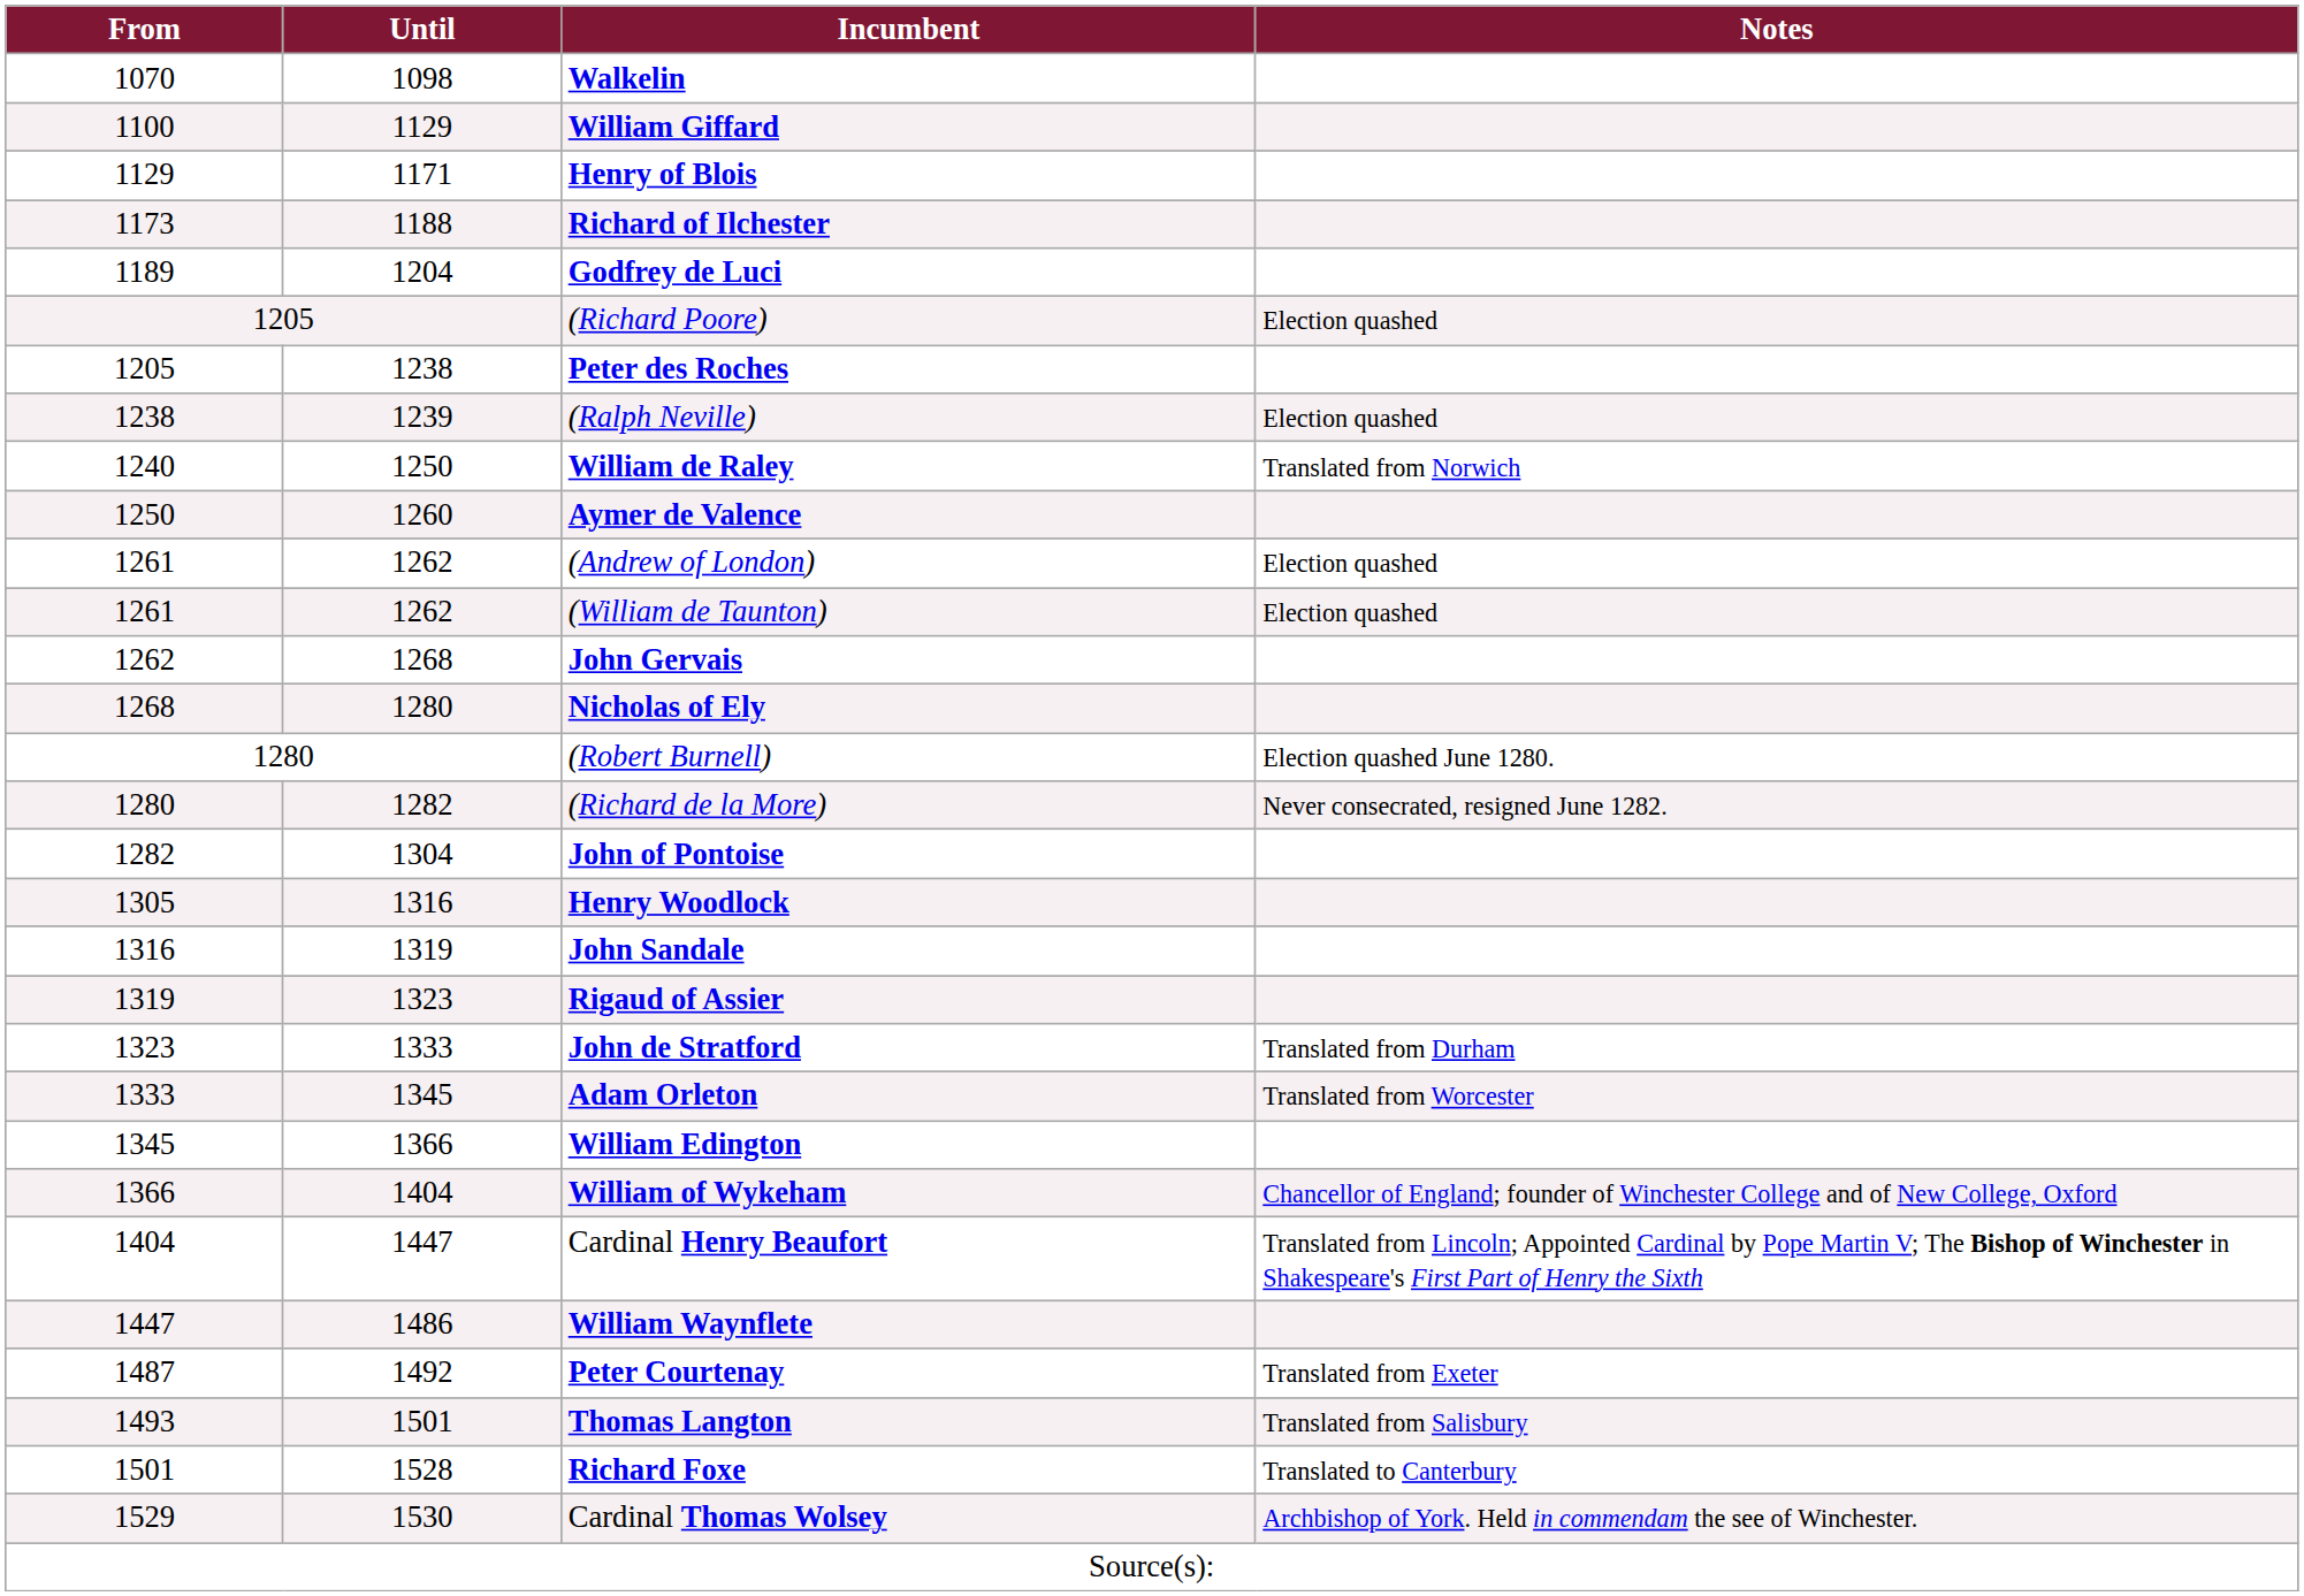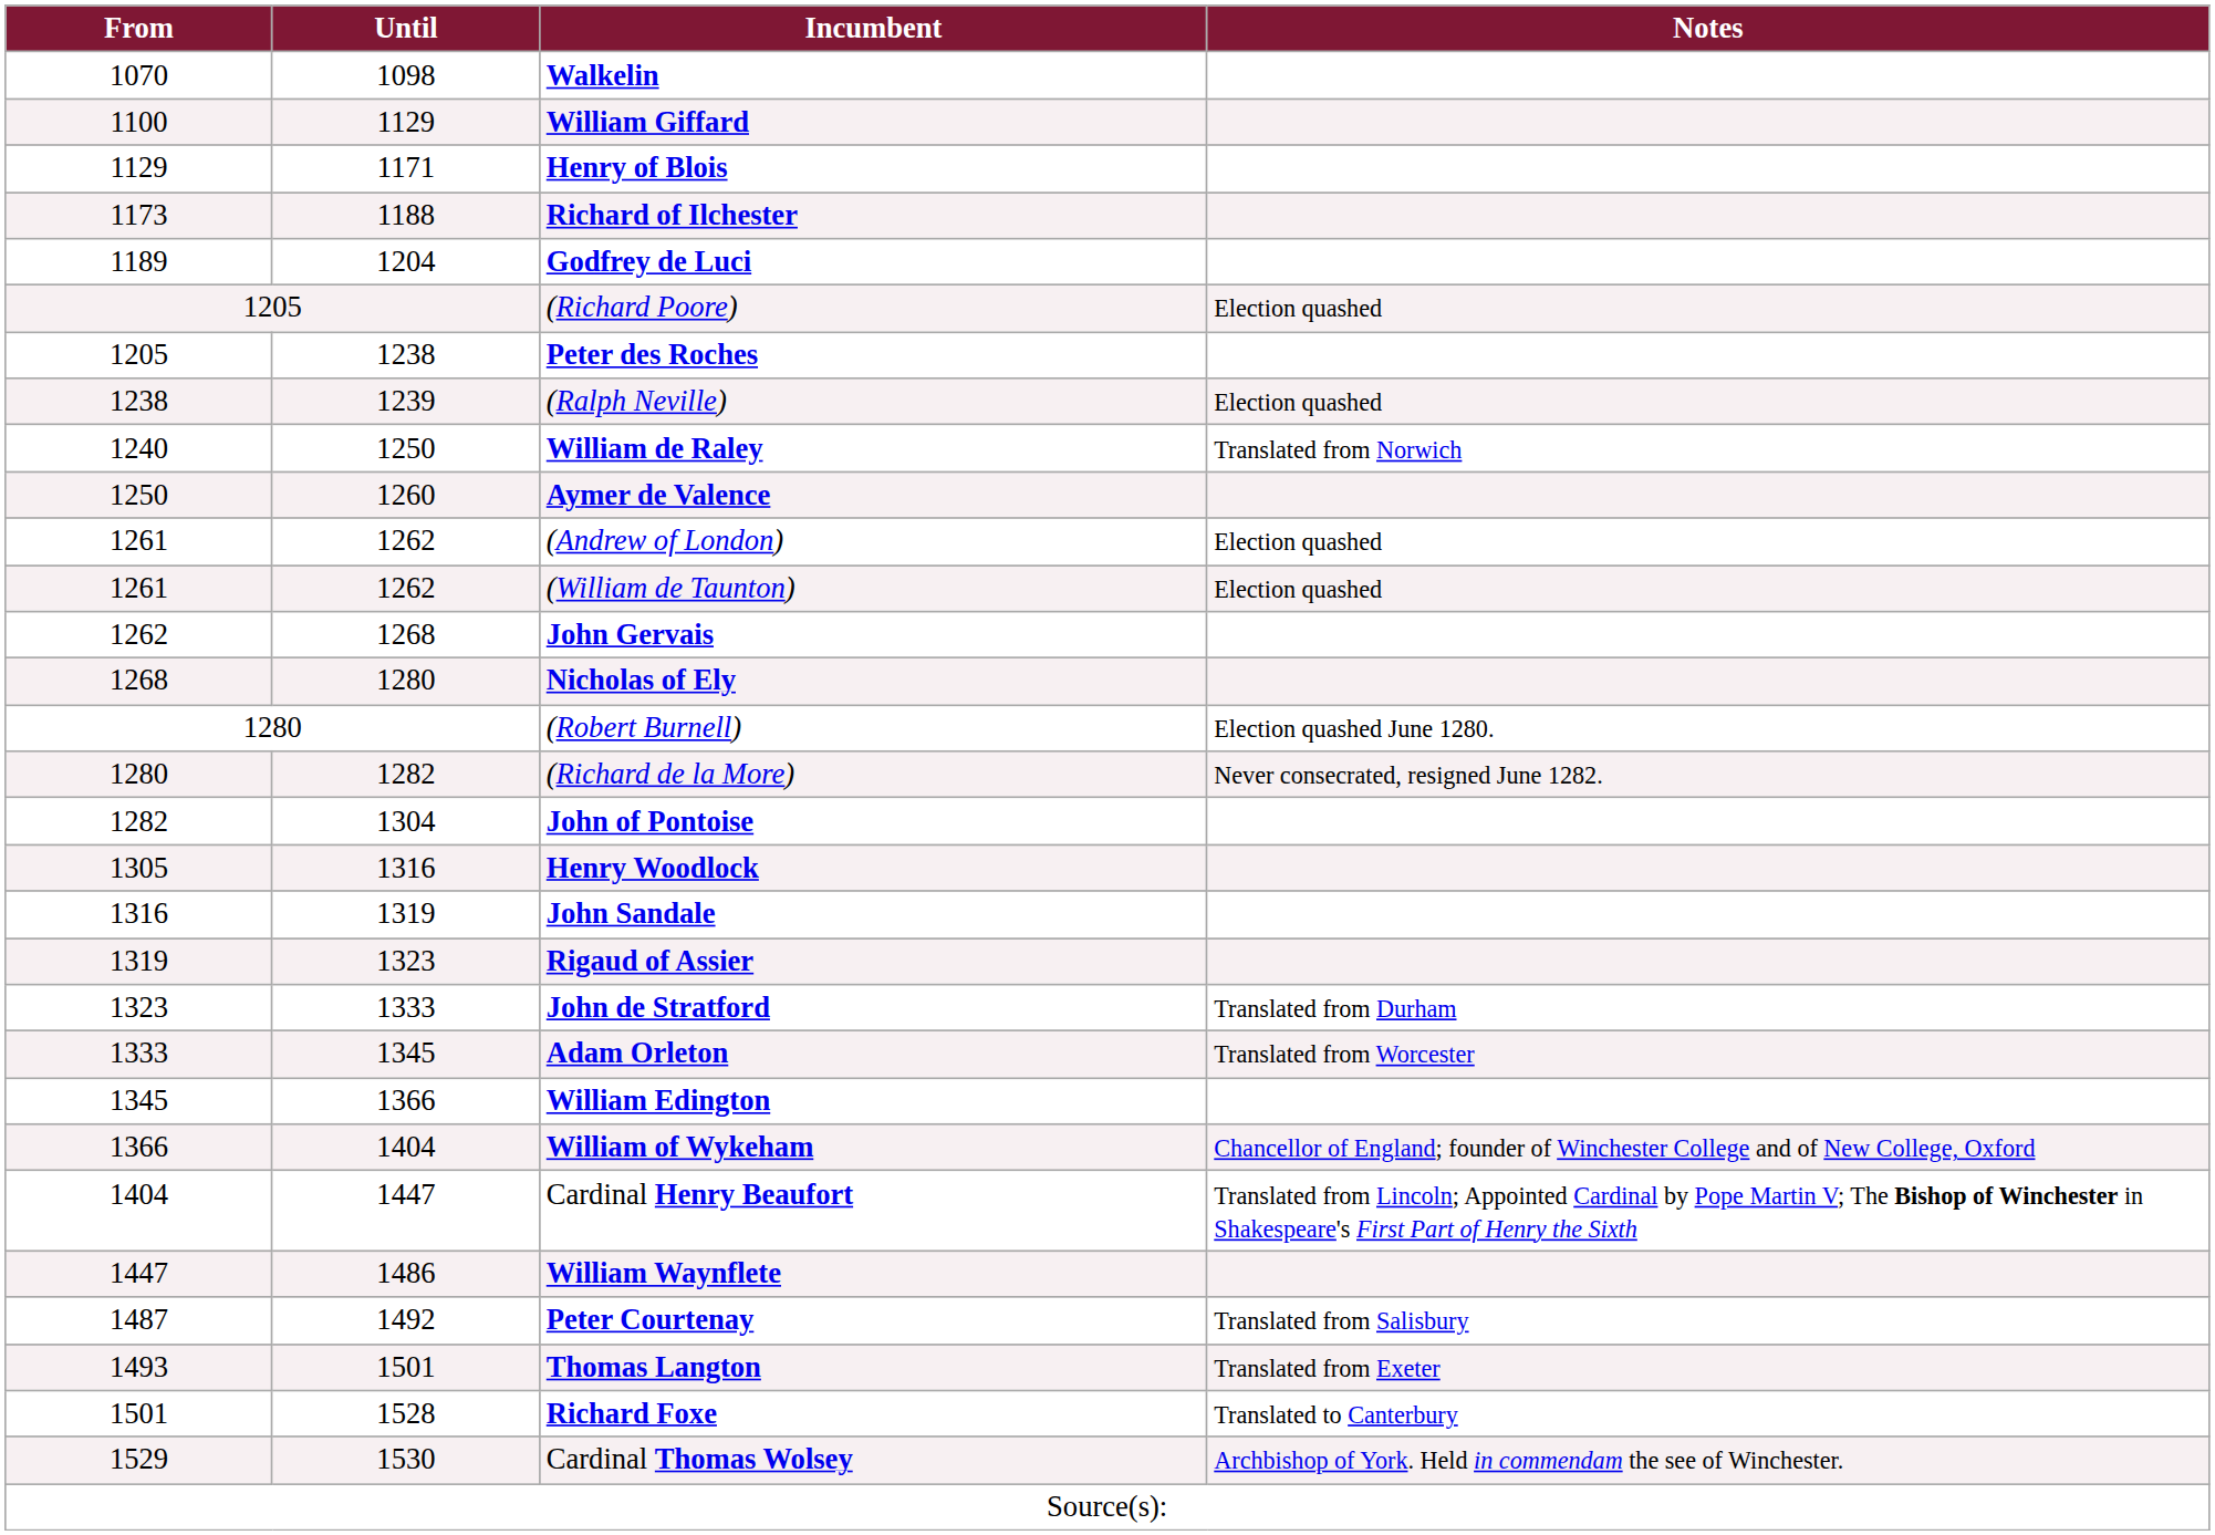Peter Courtenay | Notes: Translated from Exeter -> Translated from Salisbury
Thomas Langton | Notes: Translated from Salisbury -> Translated from Exeter
